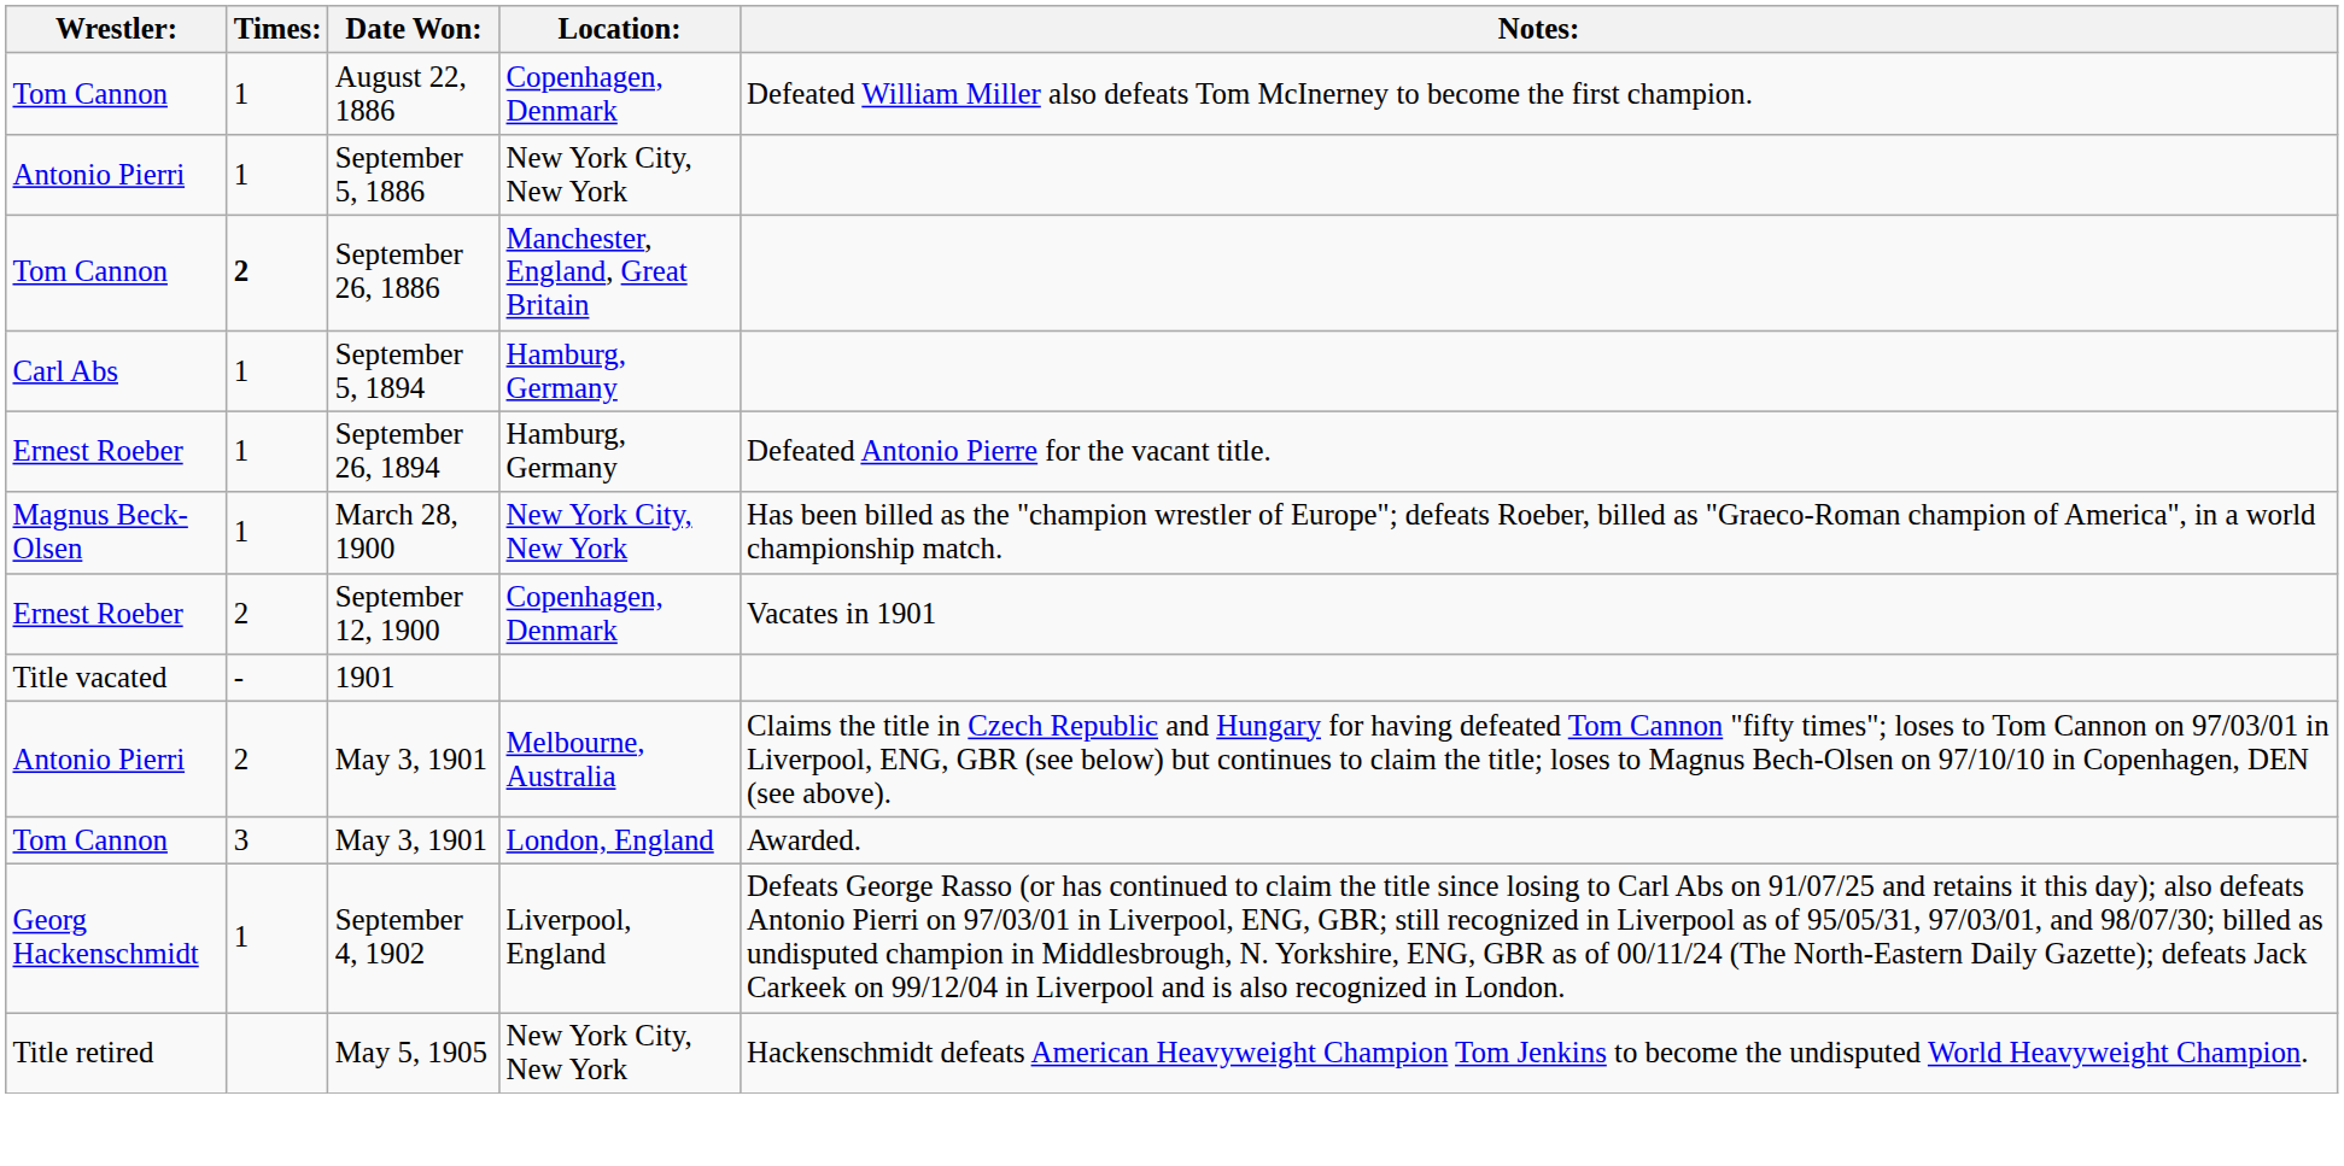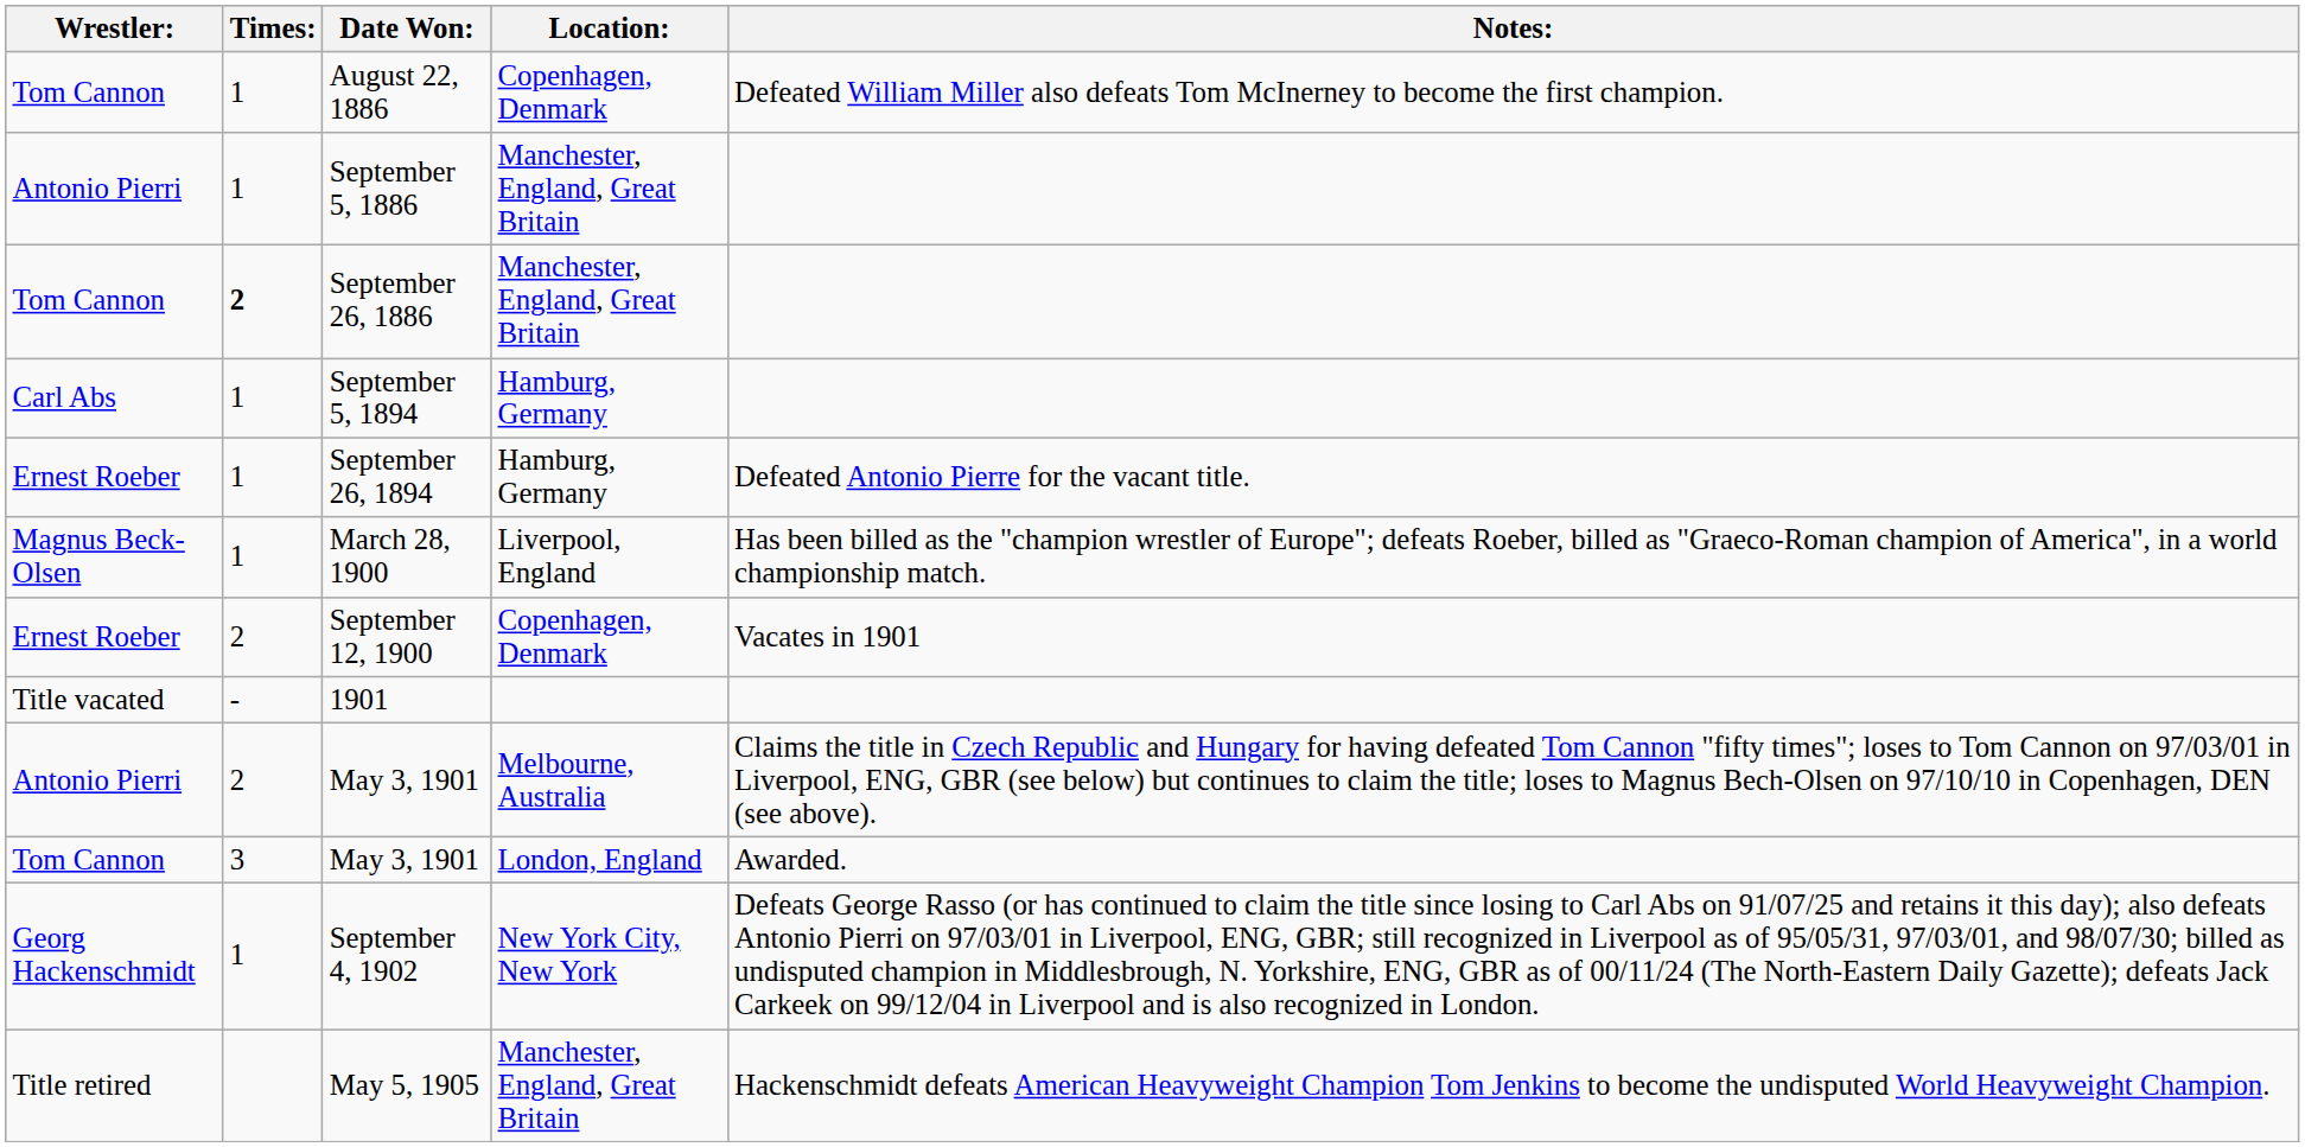September 5, 1886 | Location:: New York City, New York -> Manchester, England, Great Britain
March 28, 1900 | Location:: New York City, New York -> Liverpool, England
September 4, 1902 | Location:: Liverpool, England -> New York City, New York
May 5, 1905 | Location:: New York City, New York -> Manchester, England, Great Britain
